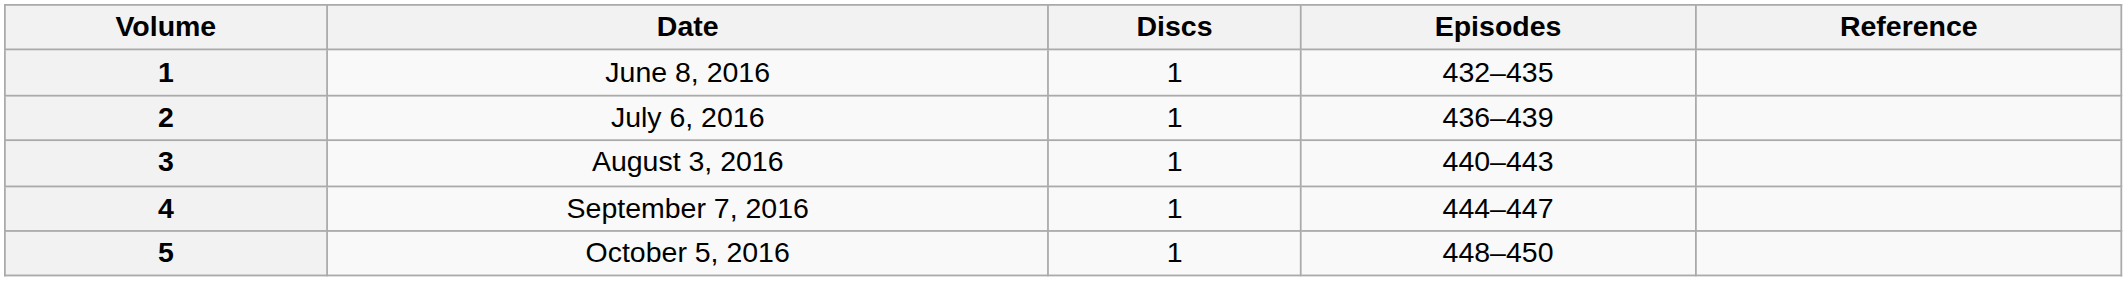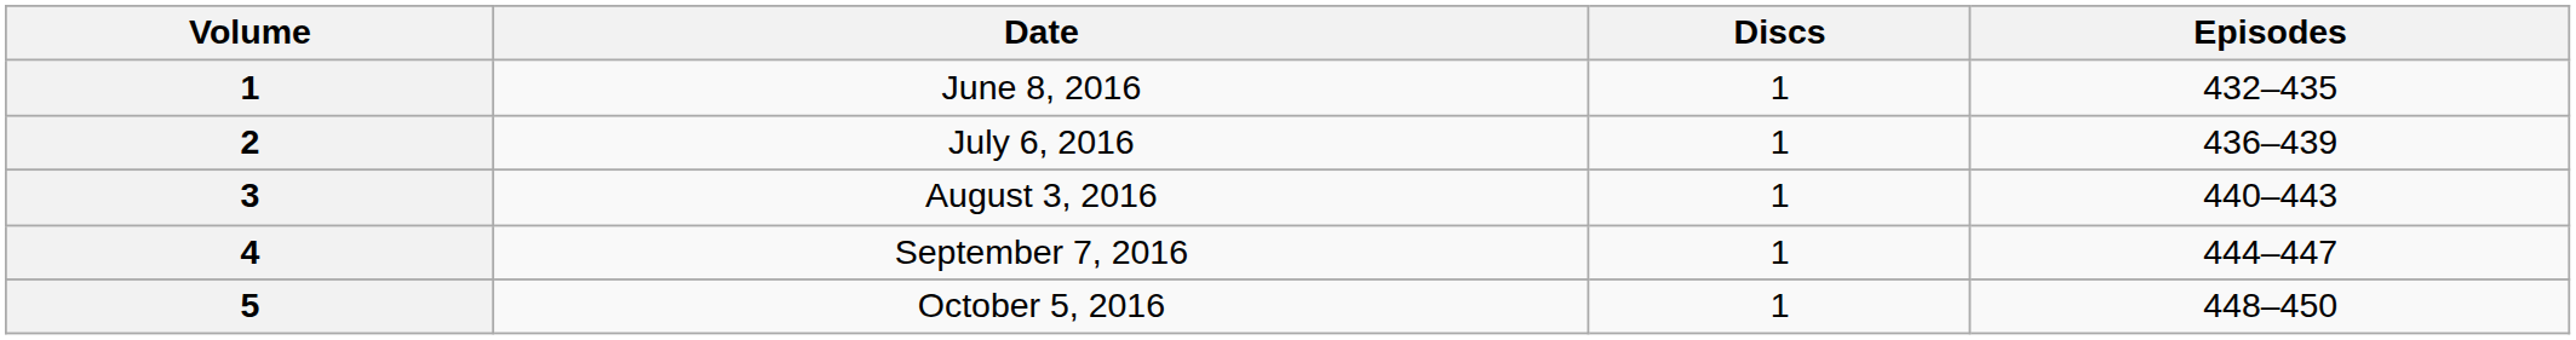- column: Reference
